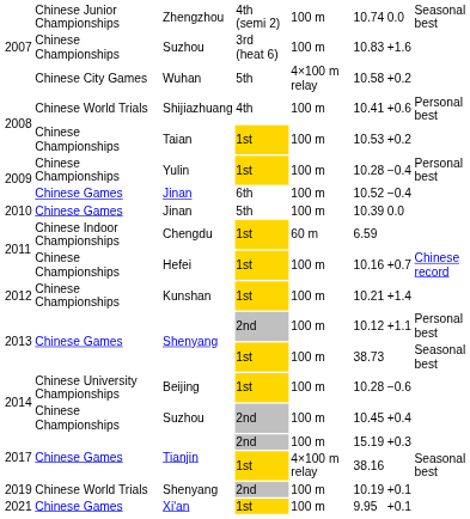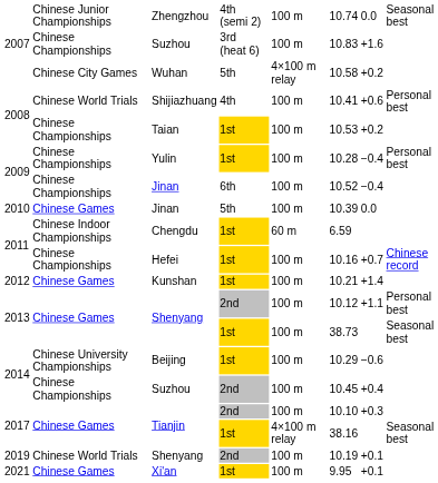Jinan / 6th | column 2: Chinese Games -> Chinese Championships
Kunshan | column 2: Chinese Championships -> Chinese Games
Beijing | column 6: 10.28 -> 10.29
Tianjin / 2nd | column 6: 15.19 -> 10.10
